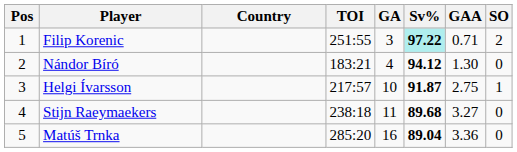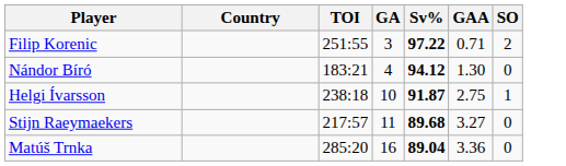- column: Pos | 1 | 2 | 3 | 4 | 5
Filip Korenic | Sv%: paleturquoise background -> no background
Helgi Ívarsson | TOI: 217:57 -> 238:18
Stijn Raeymaekers | TOI: 238:18 -> 217:57
